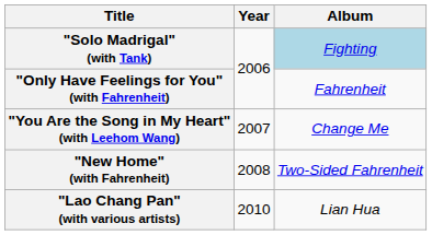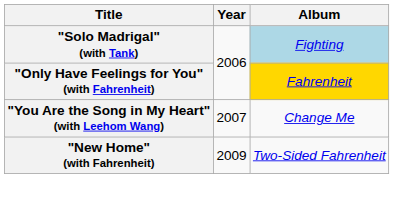"Only Have Feelings for You" (with Fahrenheit) | Album: no background -> gold background
"New Home" (with Fahrenheit) | Year: 2008 -> 2009
- row: "Lao Chang Pan" (with various artists) | 2010 | Lian Hua
